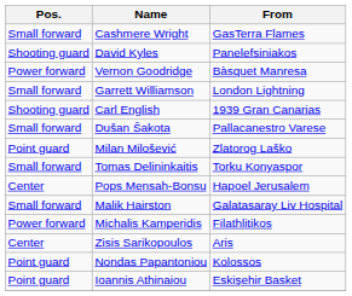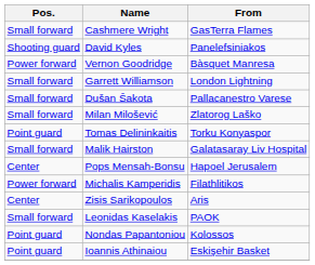- row: Shooting guard | Carl English | 1939 Gran Canarias
Milan Milošević | Pos.: Point guard -> Small forward
Tomas Delininkaitis | Pos.: Small forward -> Point guard
rows swapped: Malik Hairston <-> Pops Mensah-Bonsu
+ row: Small forward | Leonidas Kaselakis | PAOK
